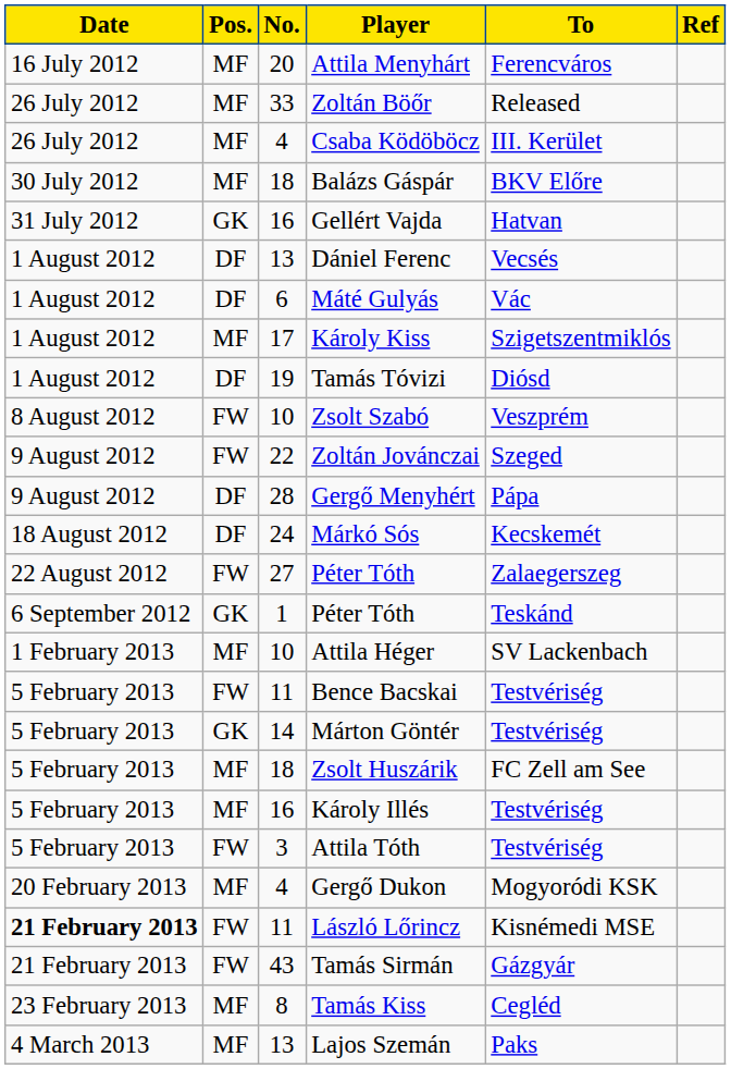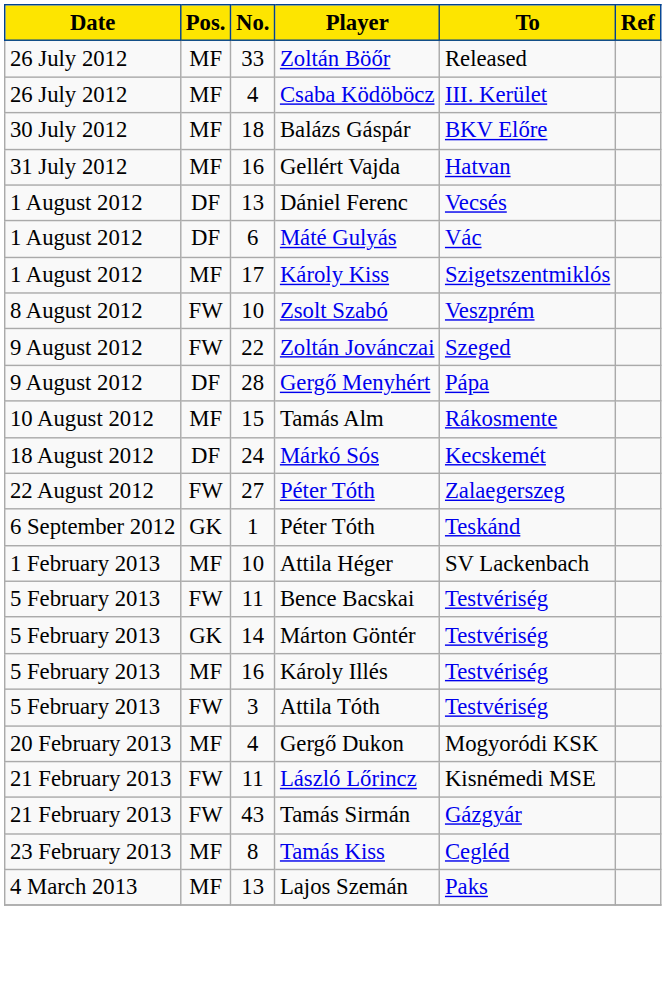- row: 16 July 2012 | MF | 20 | Attila Menyhárt | Ferencváros
Gellért Vajda | Pos.: GK -> MF
- row: 1 August 2012 | DF | 19 | Tamás Tóvizi | Diósd
+ row: 10 August 2012 | MF | 15 | Tamás Alm | Rákosmente
- row: 5 February 2013 | MF | 18 | Zsolt Huszárik | FC Zell am See
László Lőrincz | Date: bold -> normal
